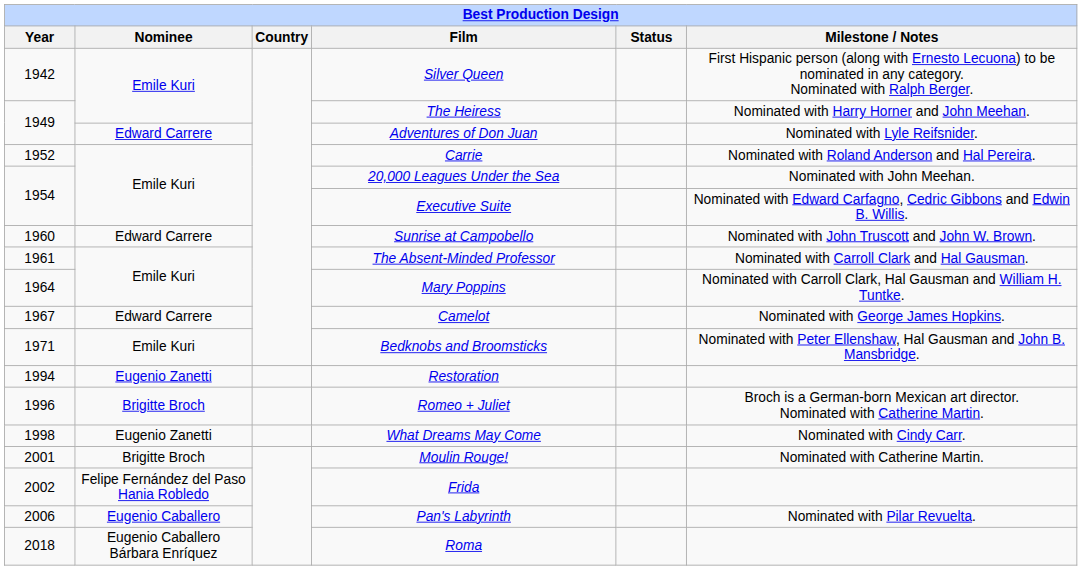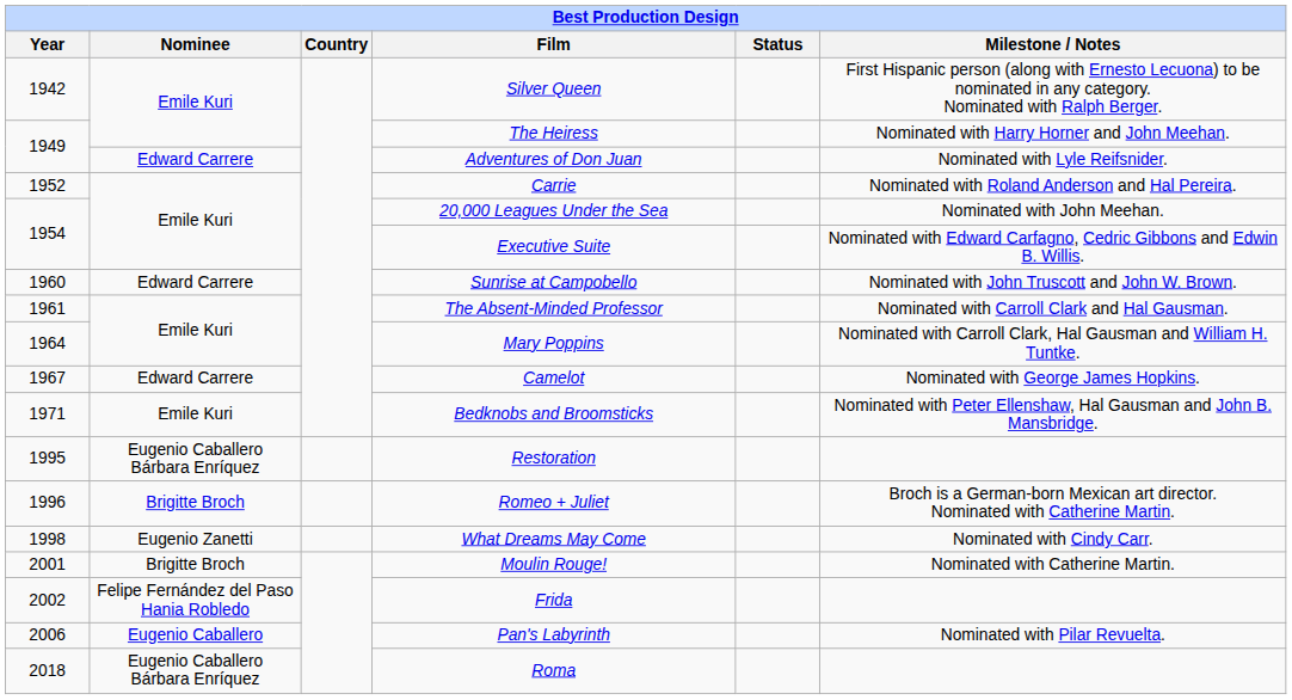Restoration | Year: 1994 -> 1995
Restoration | Nominee: Eugenio Zanetti -> Eugenio Caballero Bárbara Enríquez
